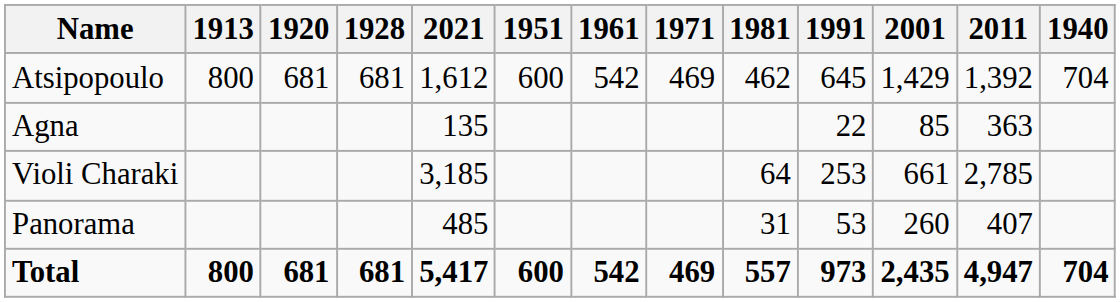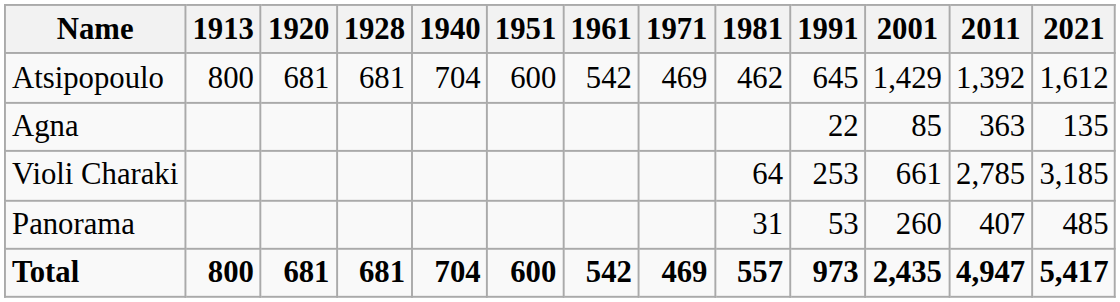columns swapped: 1940 <-> 2021
